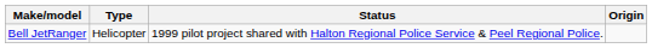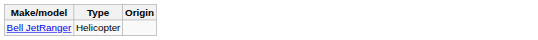- column: Status | 1999 pilot project shared with Halton Regional Police Service & Peel Regional Police.
